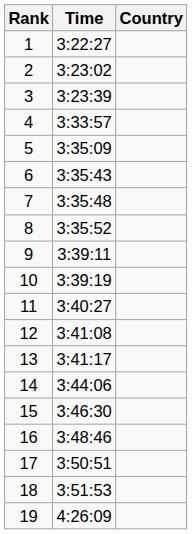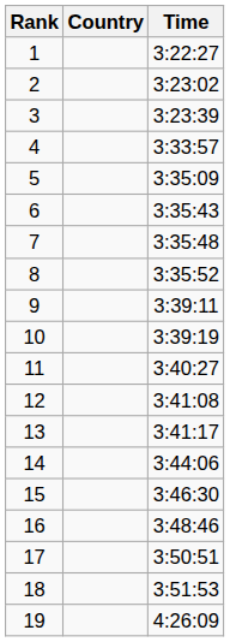columns swapped: Country <-> Time
